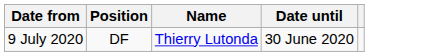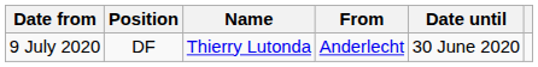+ column: From | Anderlecht
